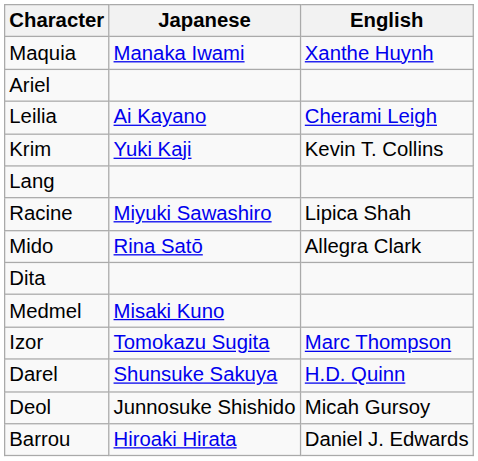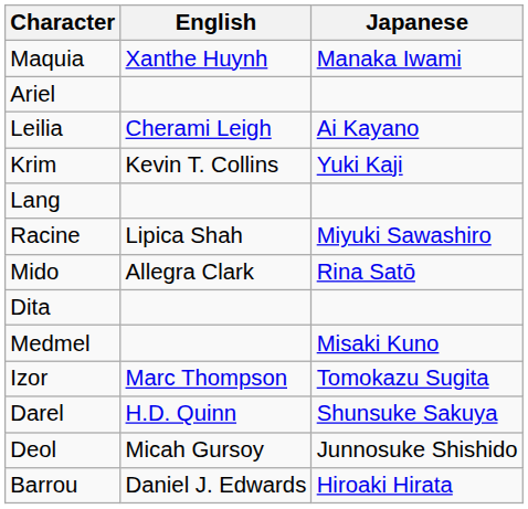columns swapped: Japanese <-> English
